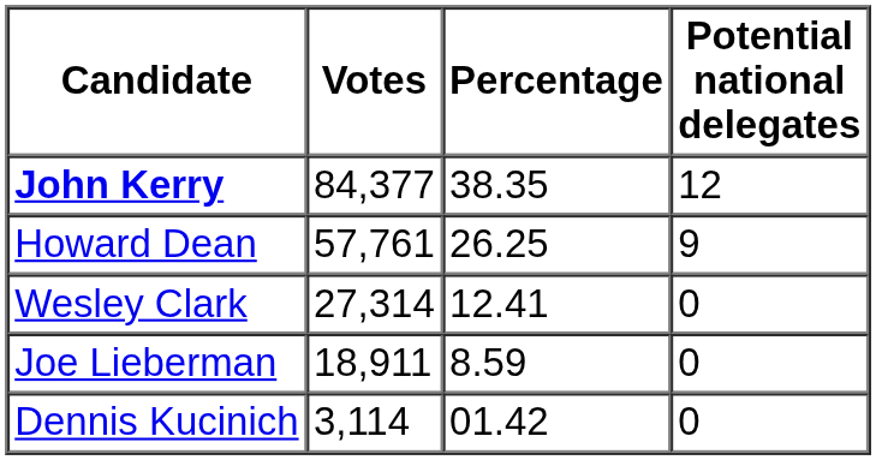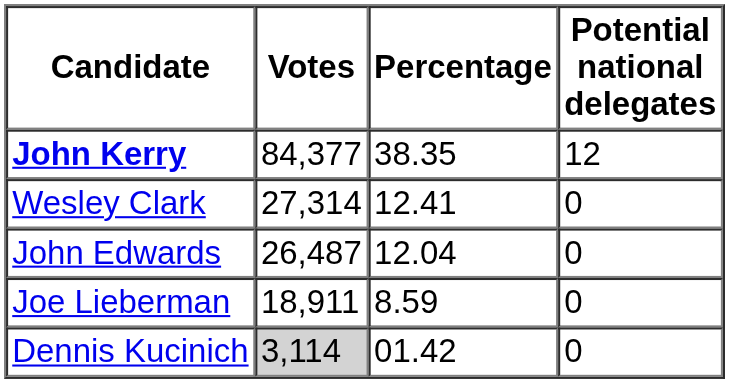- row: Howard Dean | 57,761 | 26.25 | 9
+ row: John Edwards | 26,487 | 12.04 | 0
Dennis Kucinich | Votes: no background -> lightgrey background
